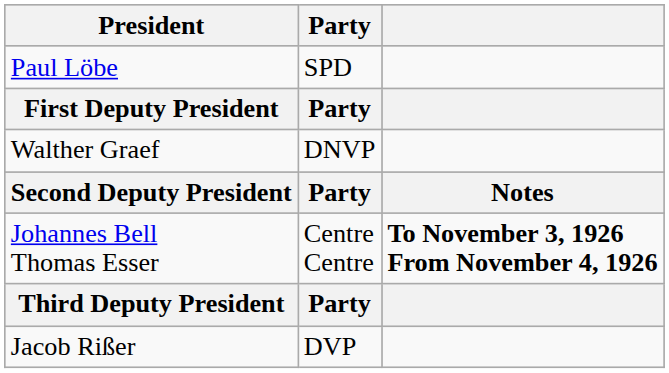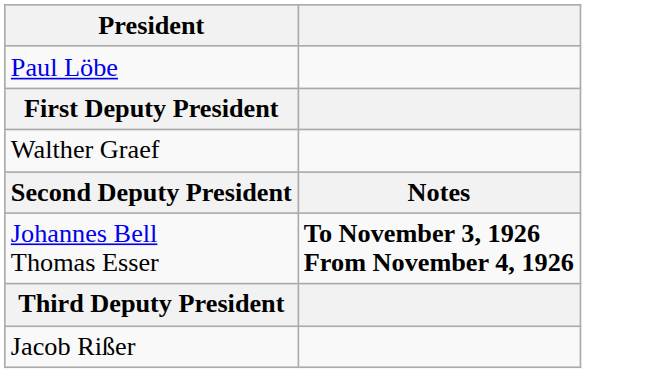- column: Party | SPD | Party | DNVP | Party | Centre Centre | Party | DVP
